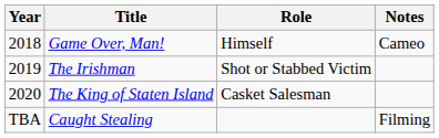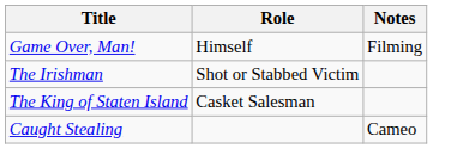- column: Year | 2018 | 2019 | 2020 | TBA
Game Over, Man! | Notes: Cameo -> Filming
Caught Stealing | Notes: Filming -> Cameo
